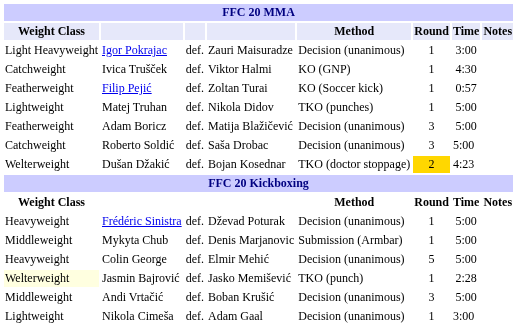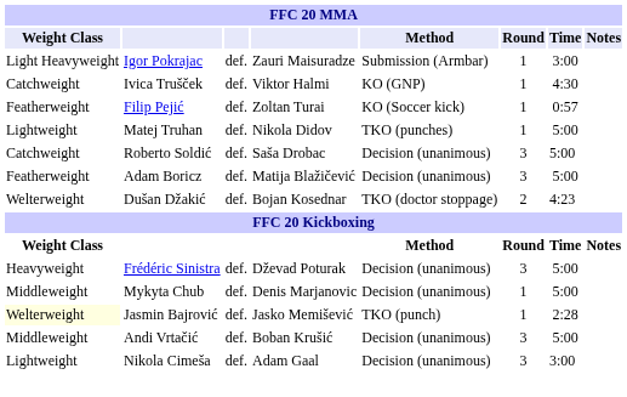Igor Pokrajac | Method: Decision (unanimous) -> Submission (Armbar)
rows swapped: Adam Boricz <-> Roberto Soldić
Dušan Džakić | Round: gold background -> no background
Frédéric Sinistra | Round: 1 -> 3
Mykyta Chub | Method: Submission (Armbar) -> Decision (unanimous)
- row: Heavyweight | Colin George | def. | Elmir Mehić | Decision (unanimous) | 5 | 5:00
Nikola Cimeša | Round: 1 -> 3
